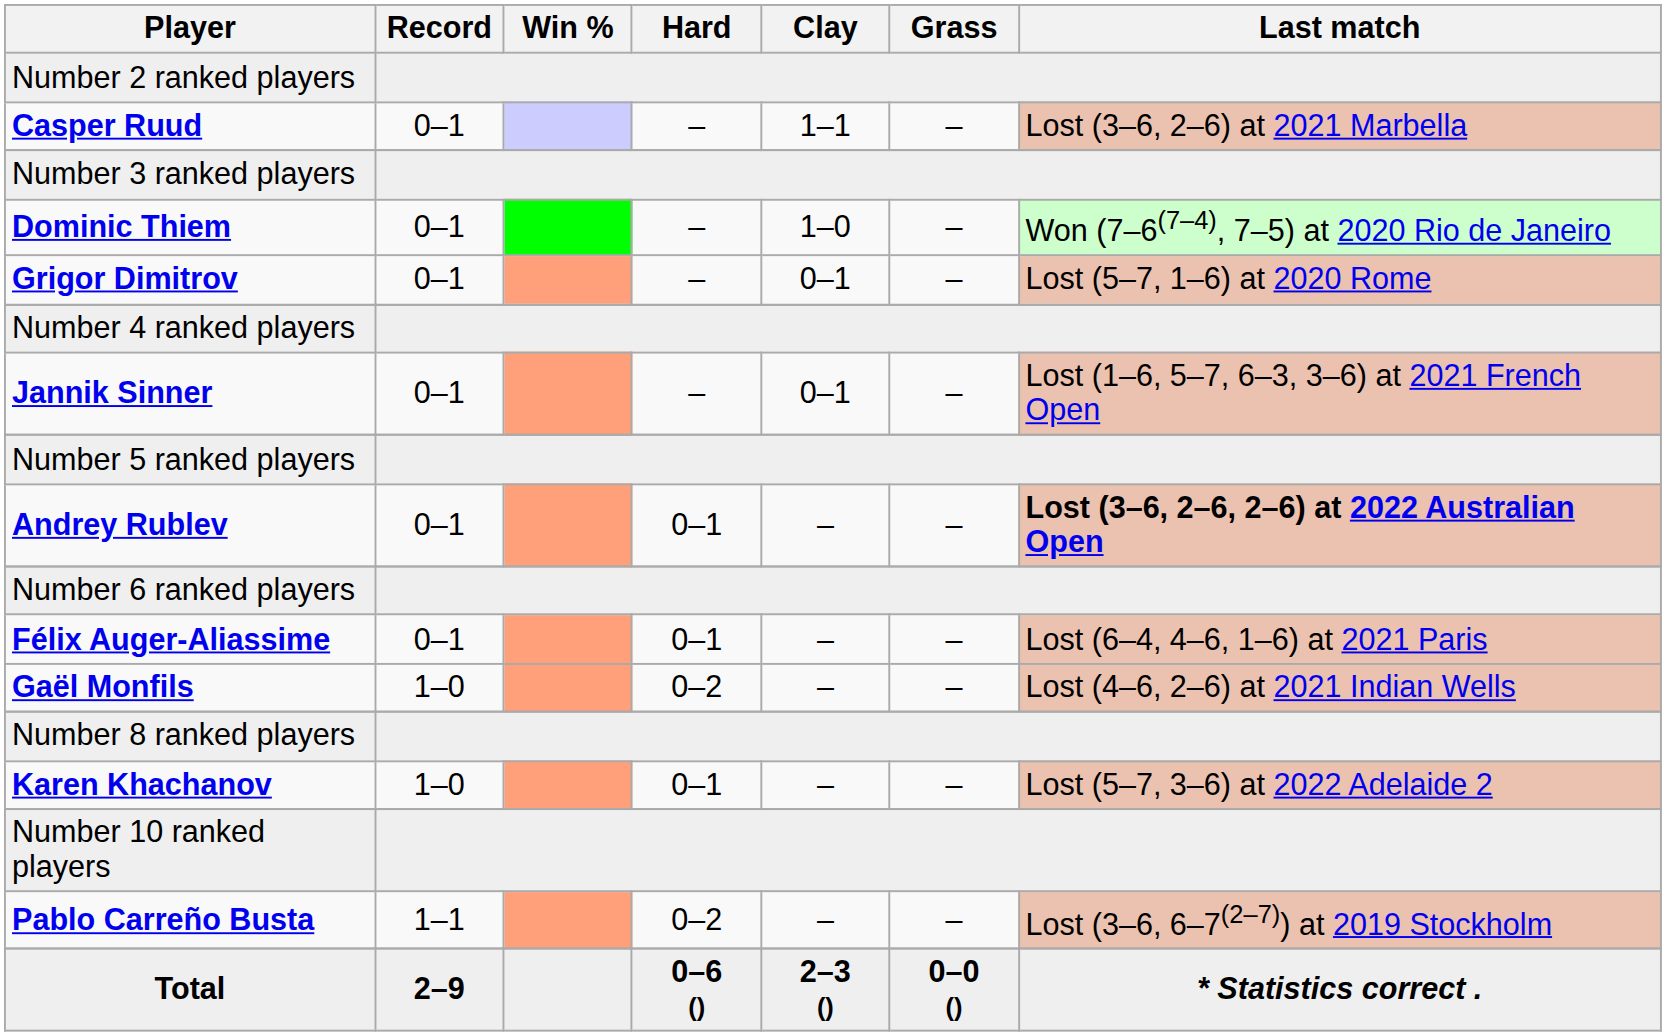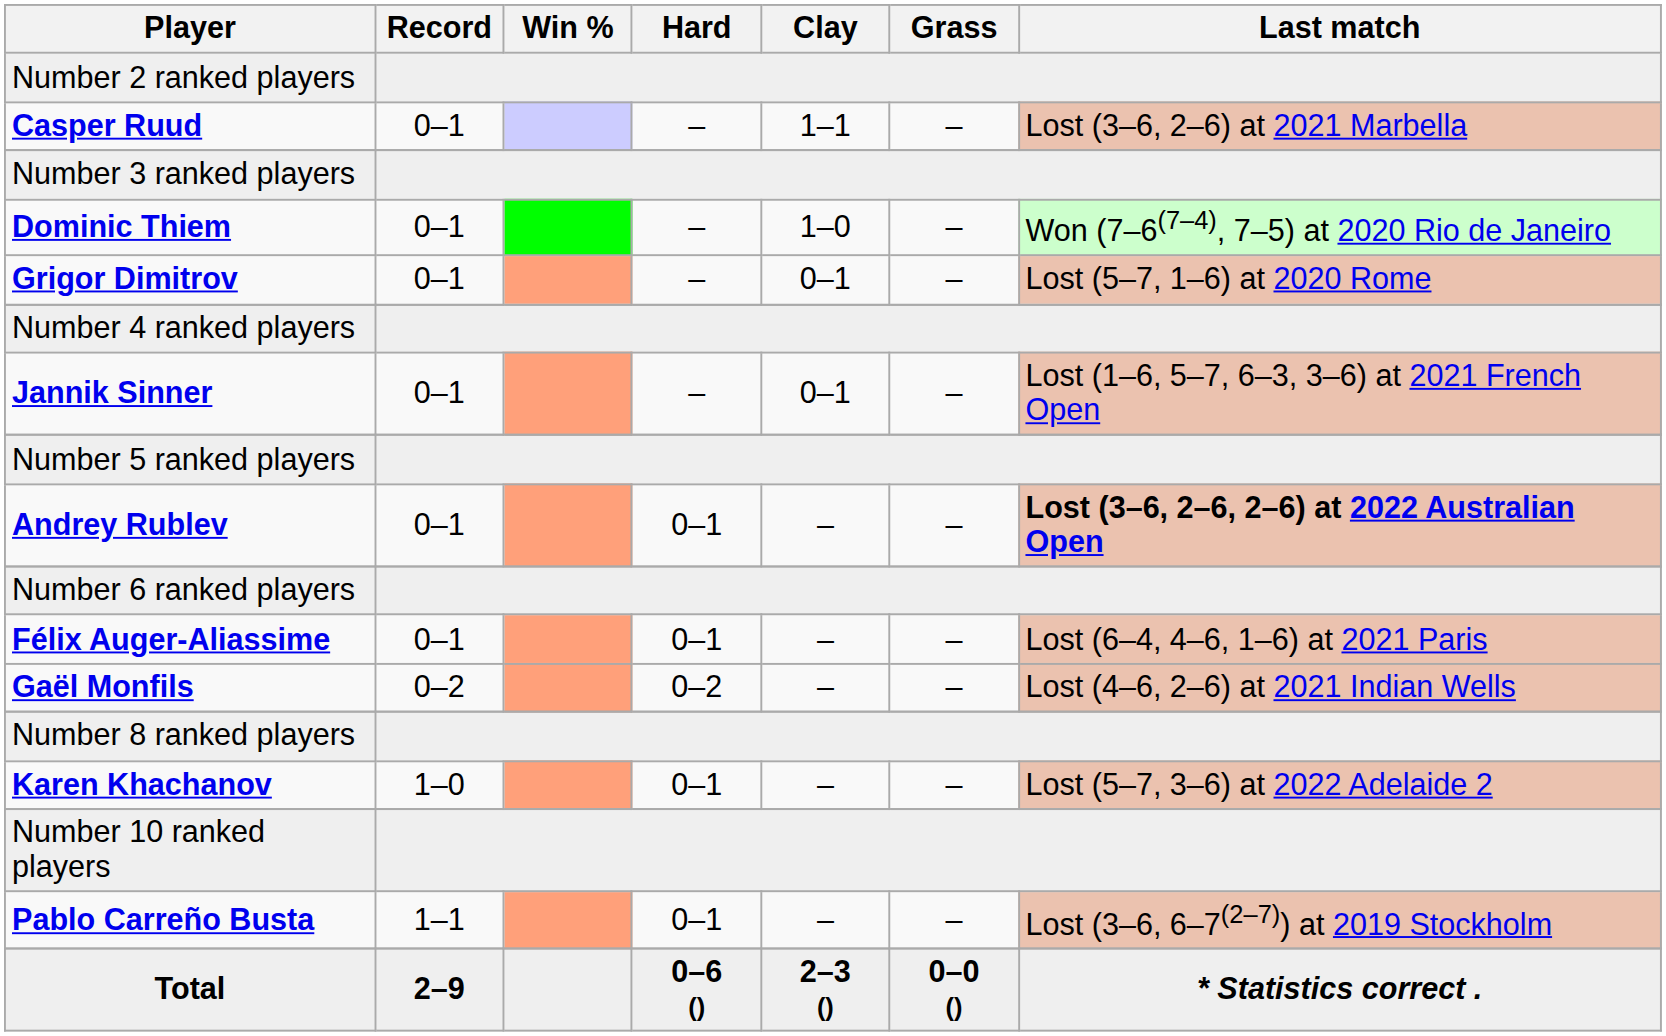Gaël Monfils | Record: 1–0 -> 0–2
Pablo Carreño Busta | Hard: 0–2 -> 0–1
